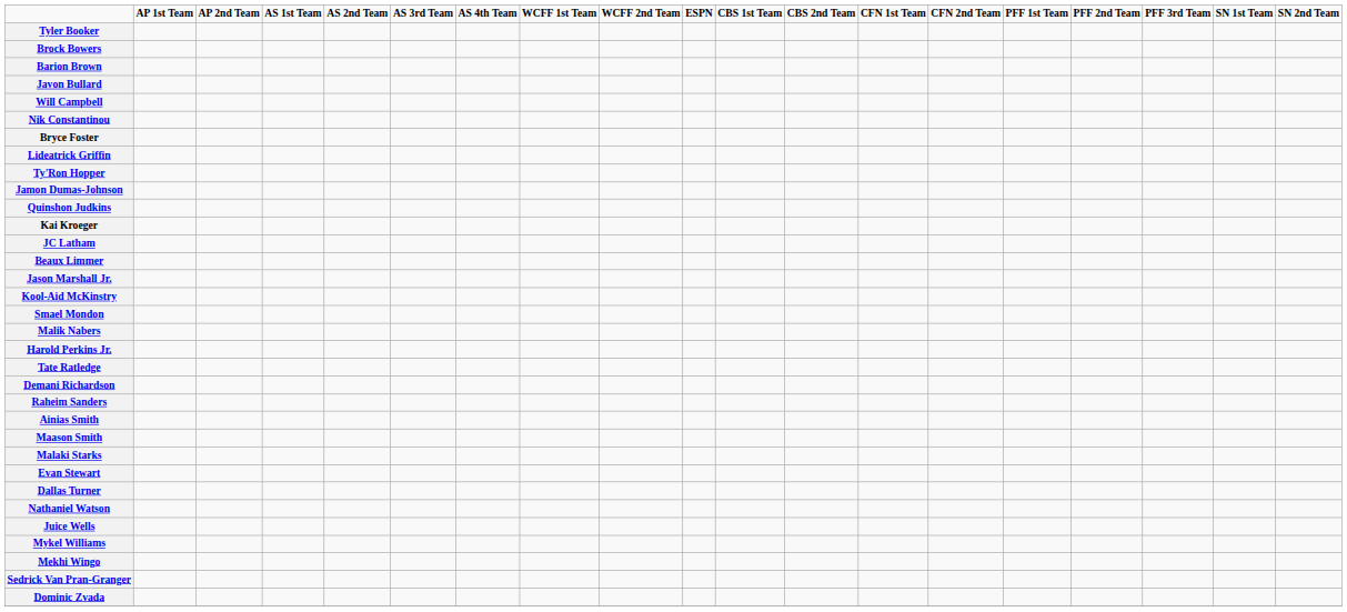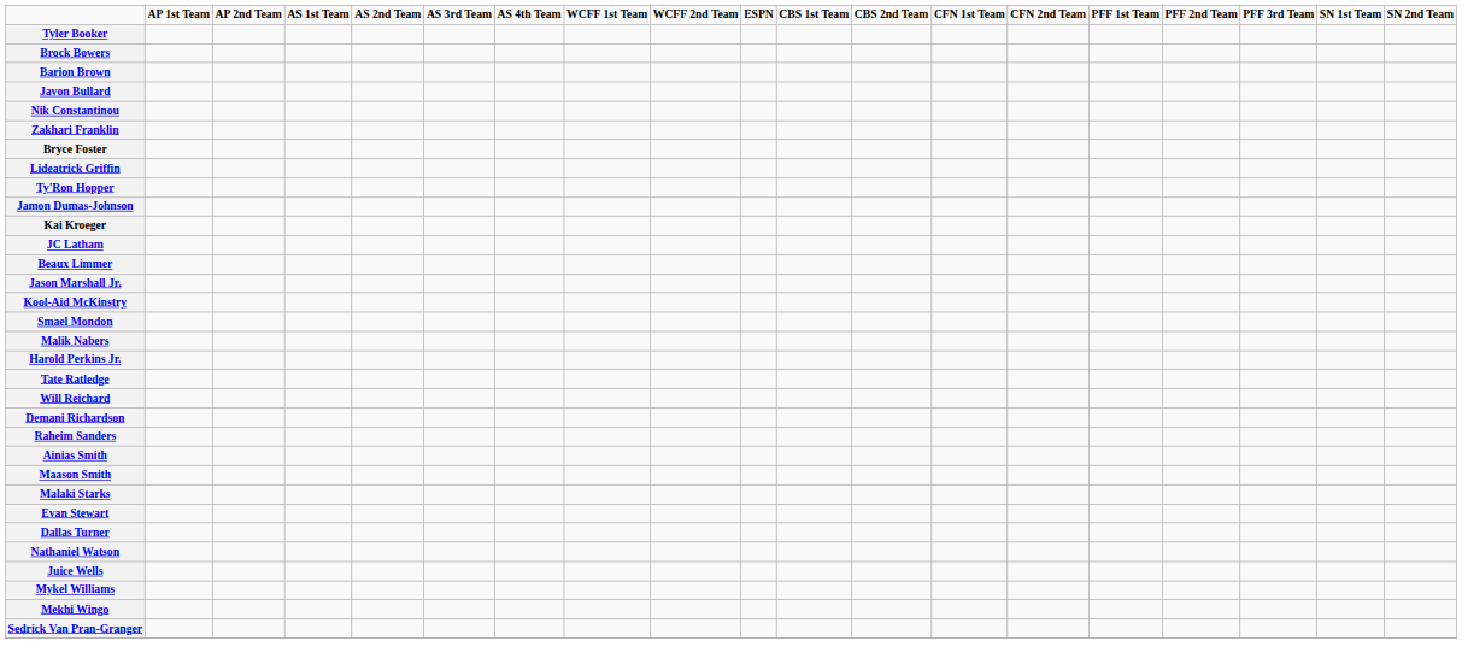- row: Will Campbell
+ row: Zakhari Franklin
- row: Quinshon Judkins
+ row: Will Reichard
- row: Dominic Zvada
